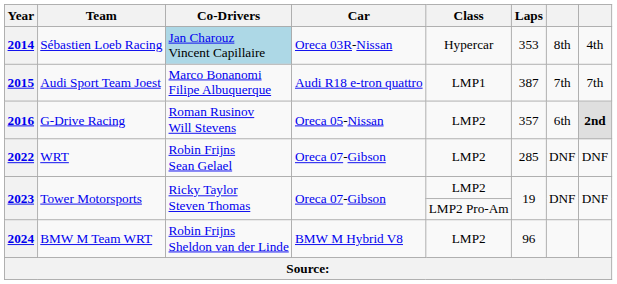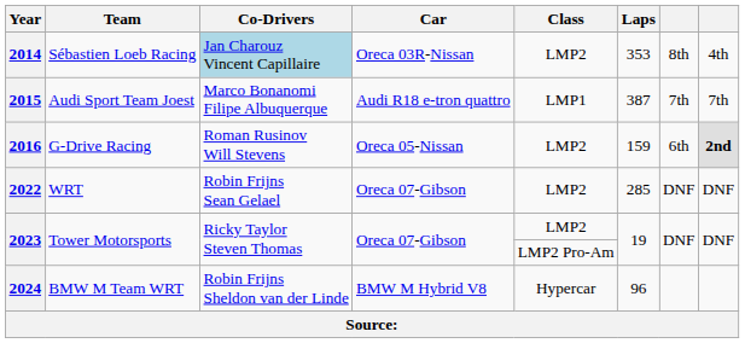2014 | Class: Hypercar -> LMP2
2016 | Laps: 357 -> 159
2024 | Class: LMP2 -> Hypercar
